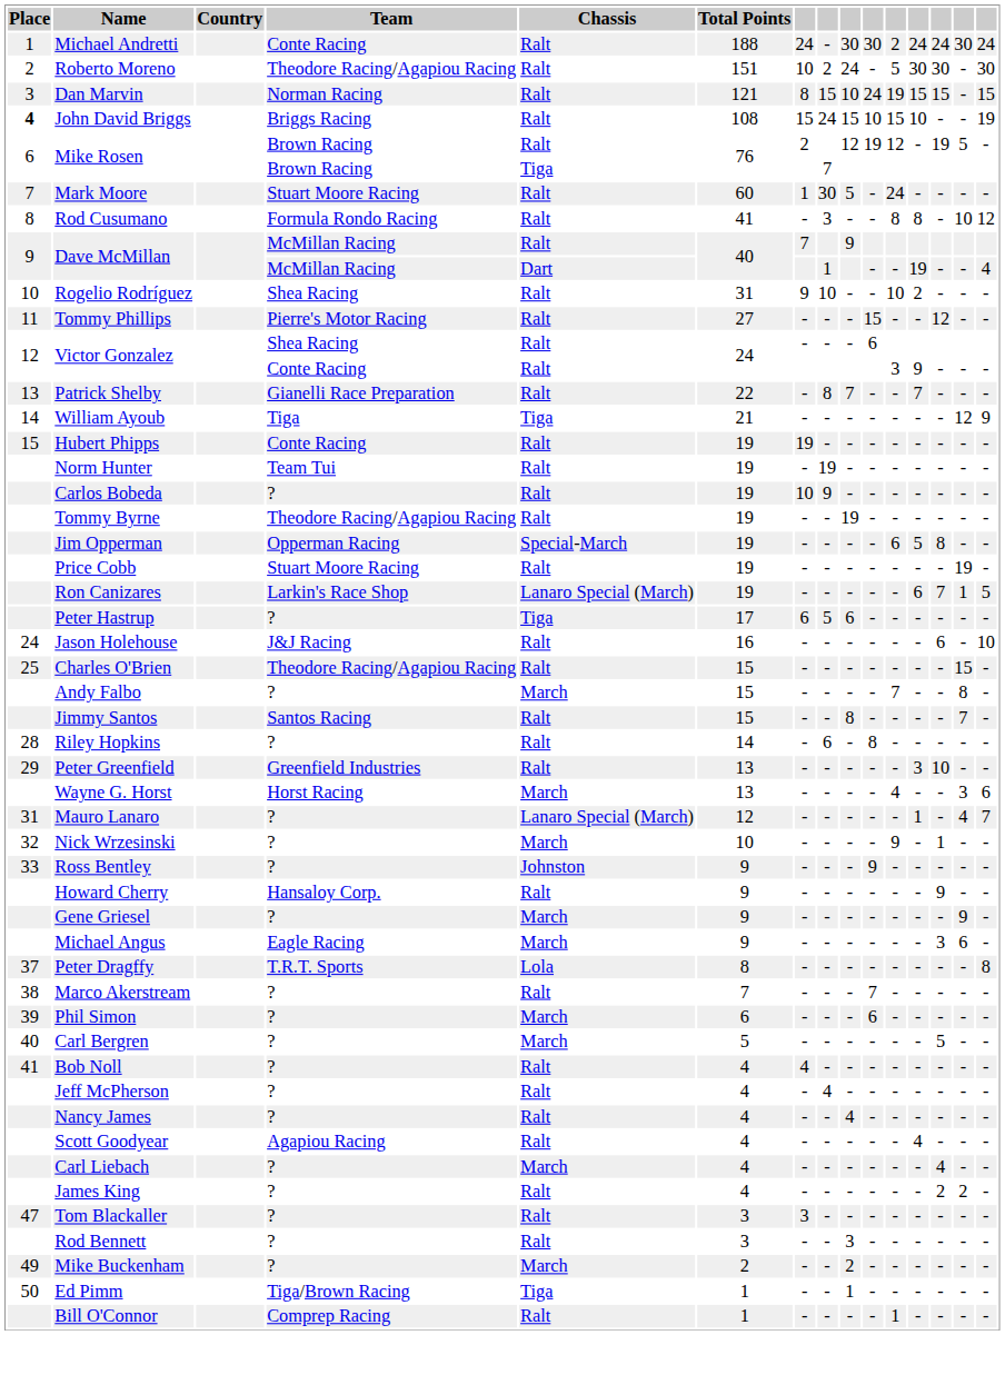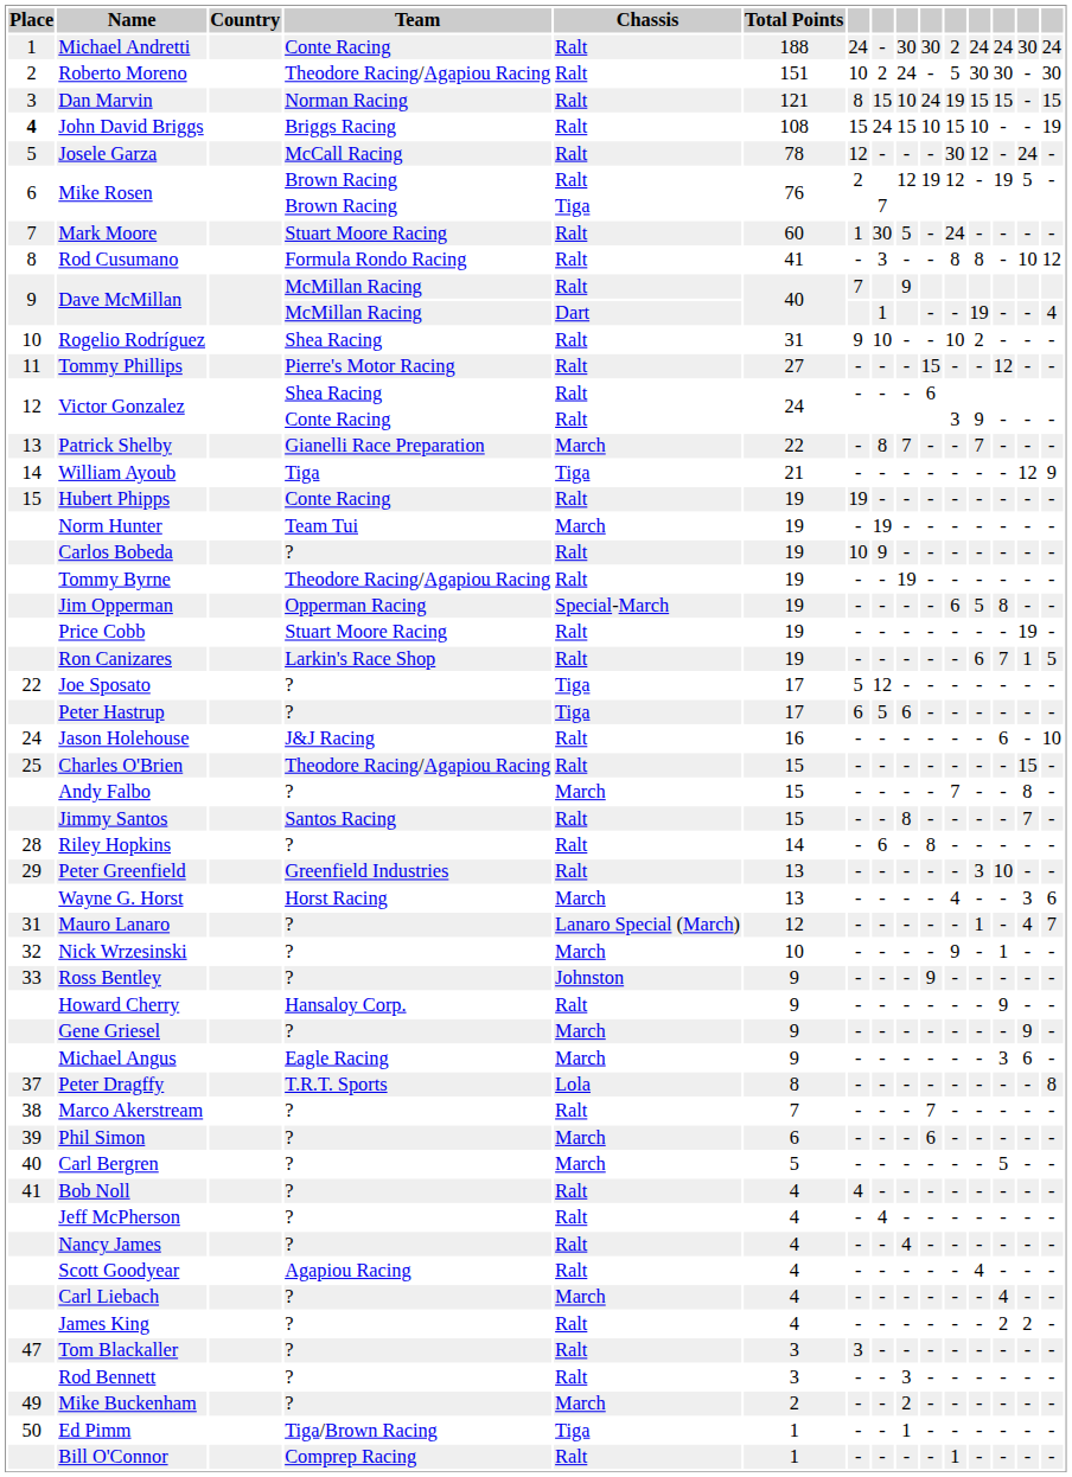+ row: 5 | Josele Garza | McCall Racing | Ralt | 78 | 12 | - | - | - | 30 | 12 | - | 24 | -
Patrick Shelby | Chassis: Ralt -> March
Norm Hunter | Chassis: Ralt -> March
Ron Canizares | Chassis: Lanaro Special (March) -> Ralt
+ row: 22 | Joe Sposato | ? | Tiga | 17 | 5 | 12 | - | - | - | - | - | - | -
